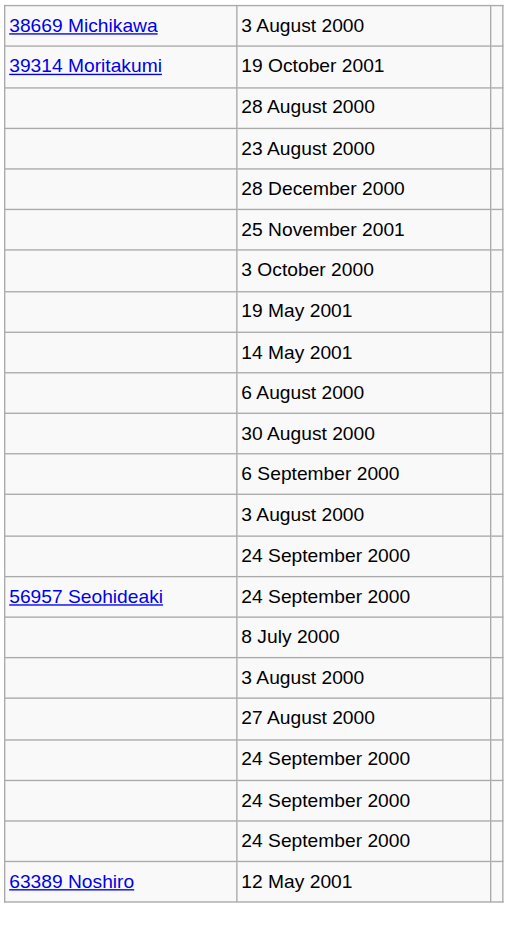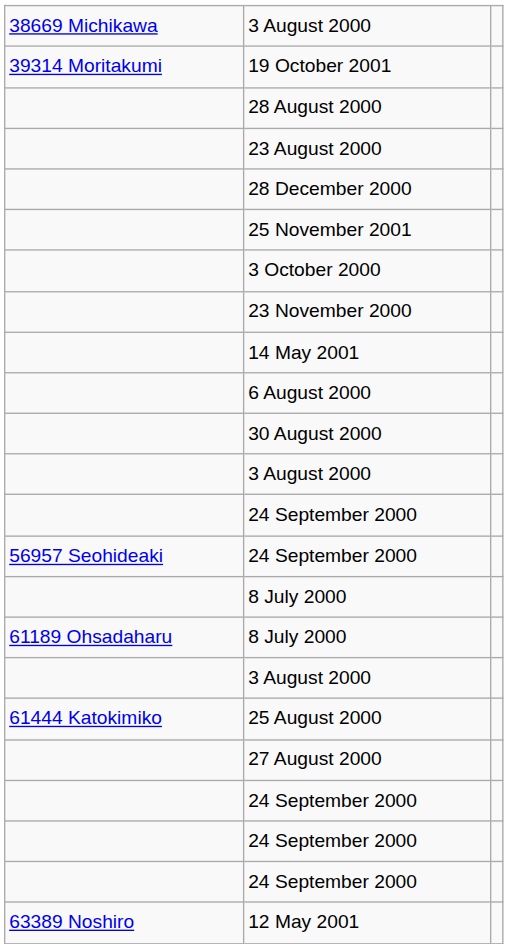+ row: 23 November 2000
- row: 19 May 2001
- row: 6 September 2000
+ row: 61189 Ohsadaharu | 8 July 2000
+ row: 61444 Katokimiko | 25 August 2000
